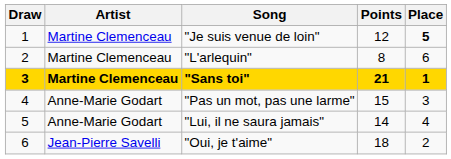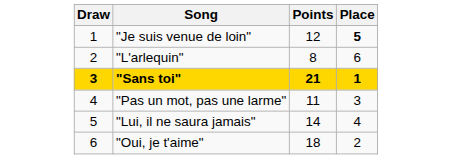- column: Artist | Martine Clemenceau | Martine Clemenceau | Martine Clemenceau | Anne-Marie Godart | Anne-Marie Godart | Jean-Pierre Savelli
"Pas un mot, pas une larme" | Points: 15 -> 11
